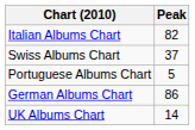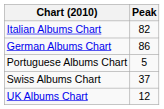rows swapped: German Albums Chart <-> Swiss Albums Chart
UK Albums Chart | Peak: 14 -> 12
